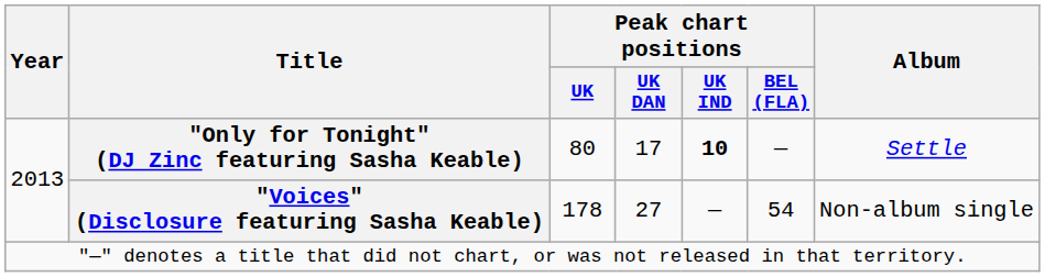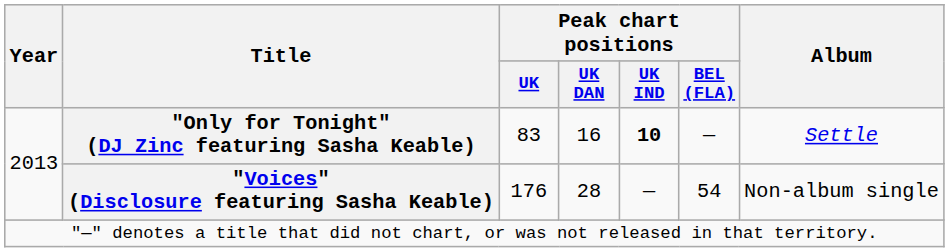"Only for Tonight" (DJ Zinc featuring Sasha Keable) | Peak chart positions / UK: 80 -> 83
"Only for Tonight" (DJ Zinc featuring Sasha Keable) | Peak chart positions / UK DAN: 17 -> 16
"Voices" (Disclosure featuring Sasha Keable) | Peak chart positions / UK: 178 -> 176
"Voices" (Disclosure featuring Sasha Keable) | Peak chart positions / UK DAN: 27 -> 28
